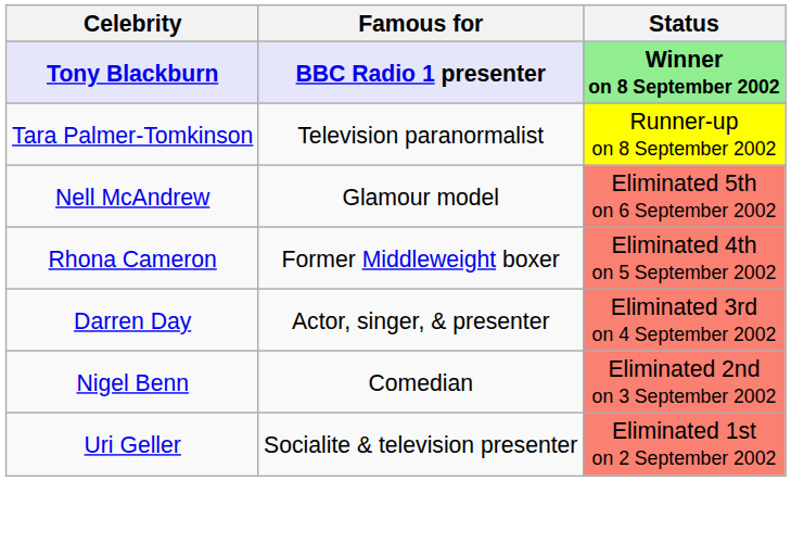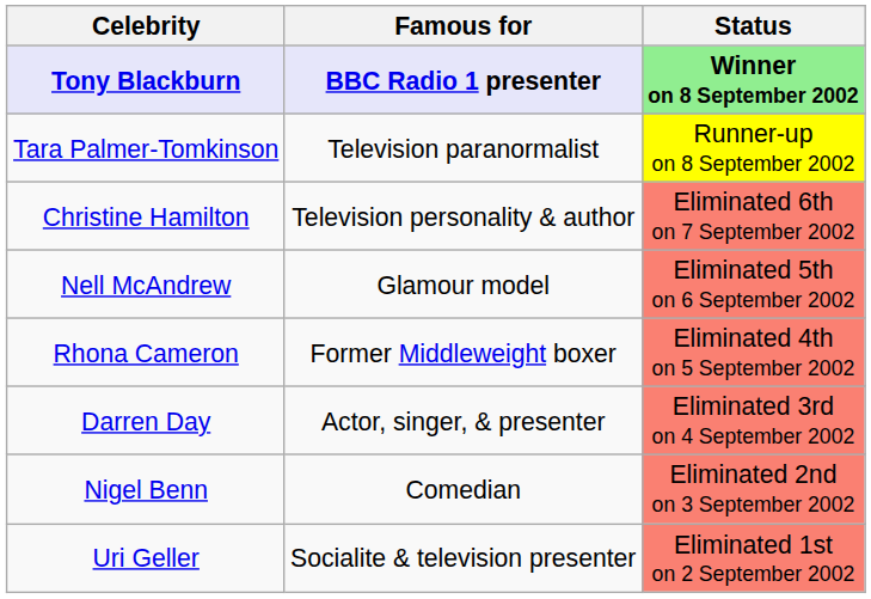+ row: Christine Hamilton | Television personality & author | Eliminated 6th on 7 September 2002
